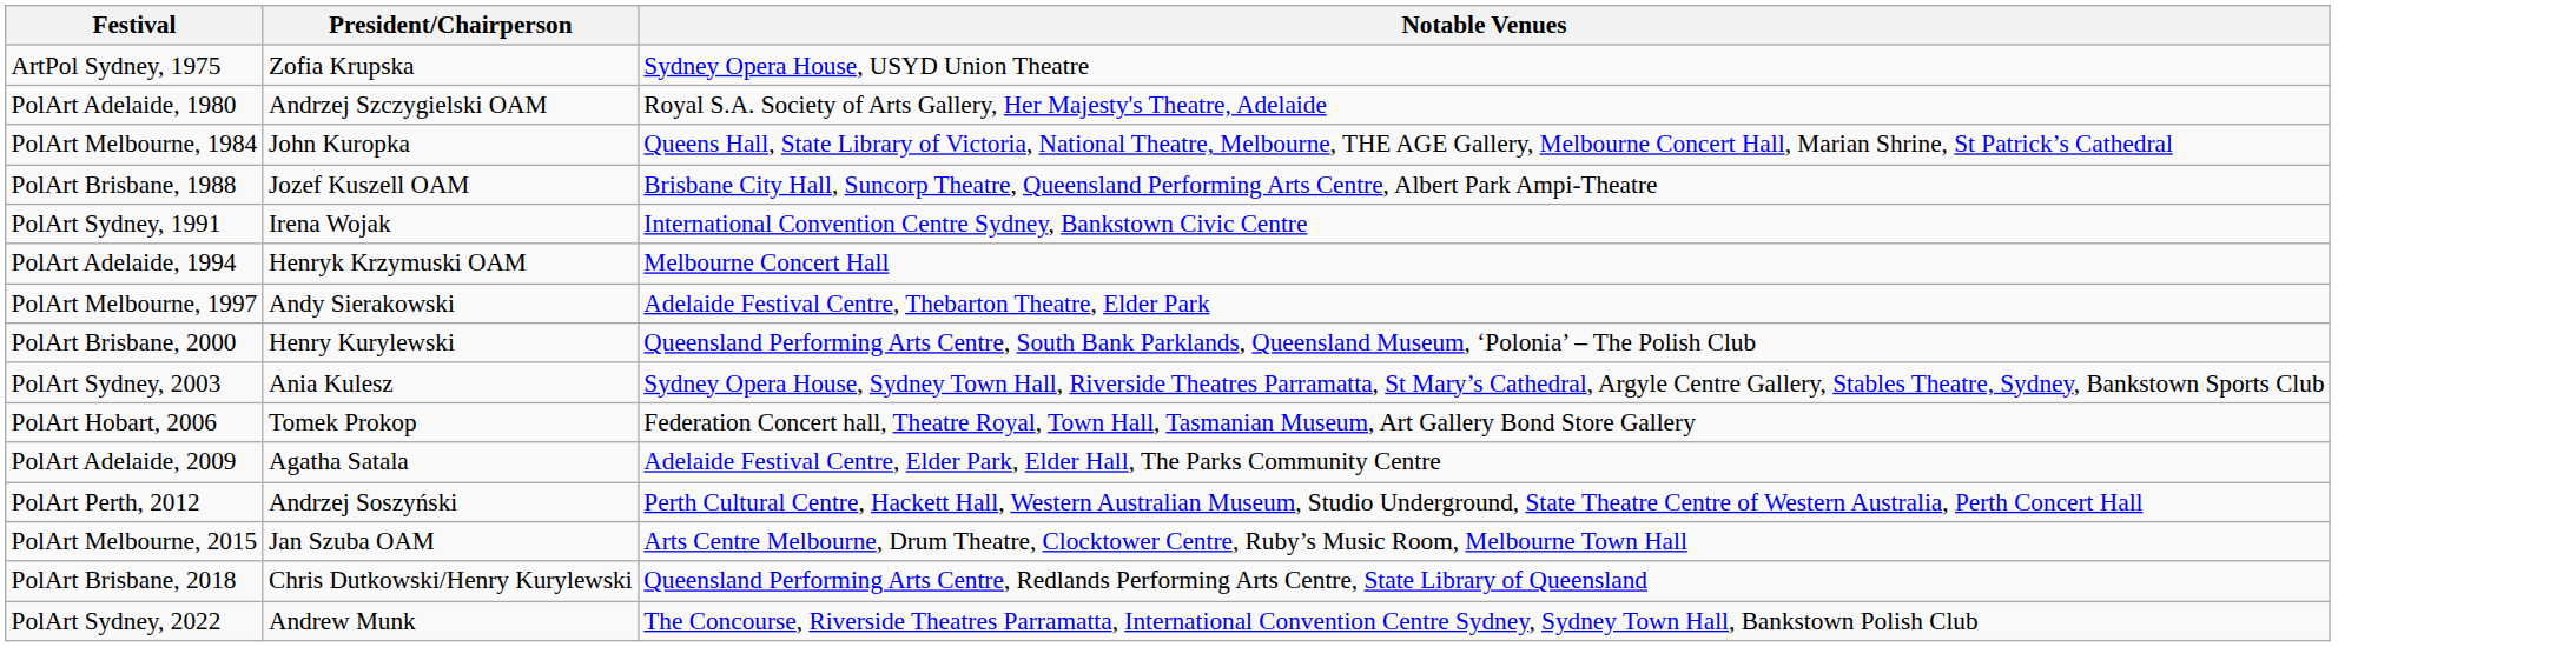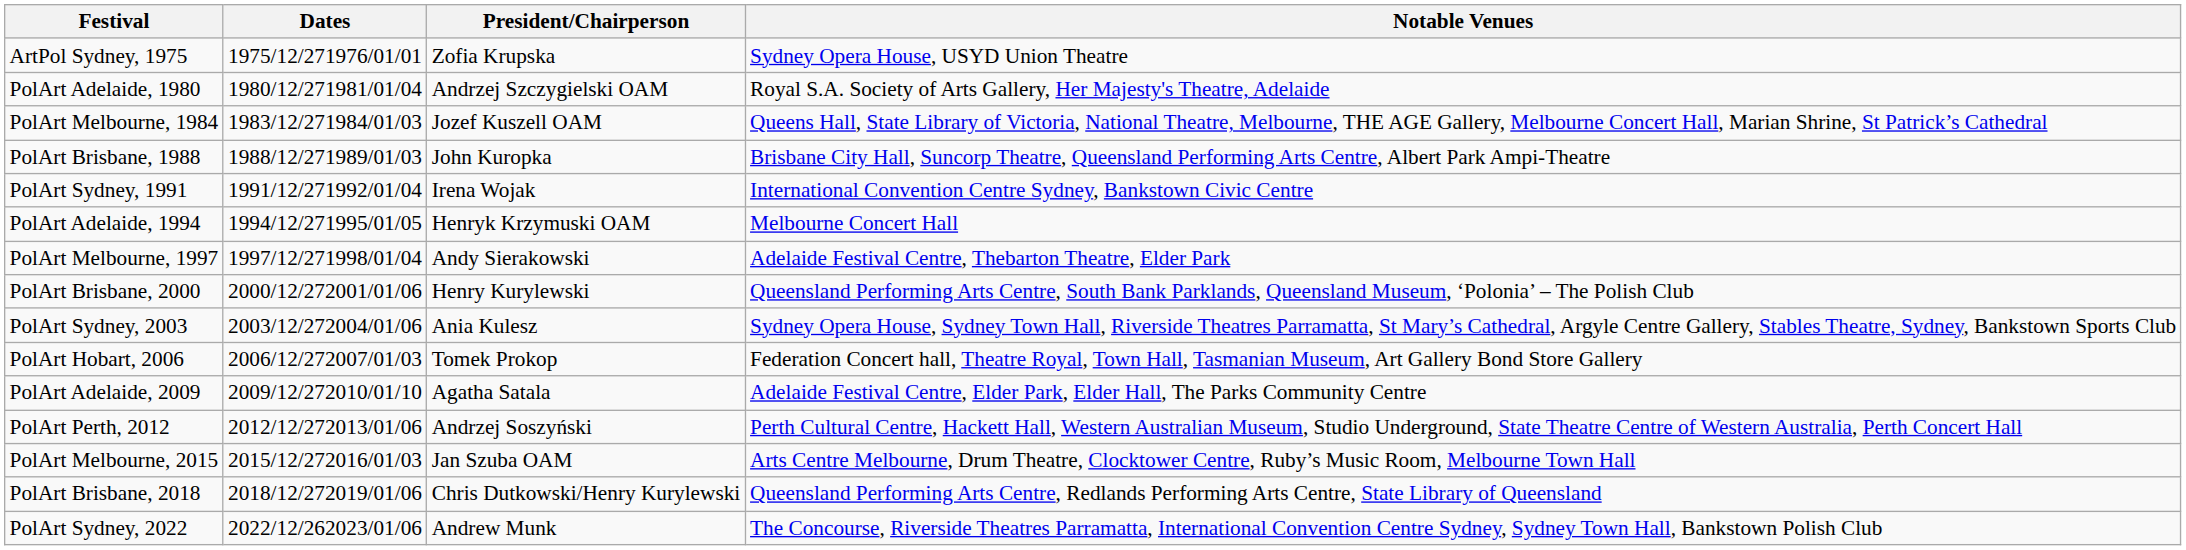+ column: Dates | 1975/12/271976/01/01 | 1980/12/271981/01/04 | 1983/12/271984/01/03 | 1988/12/271989/01/03 | 1991/12/271992/01/04 | 1994/12/271995/01/05 | 1997/12/271998/01/04 | 2000/12/272001/01/06 | 2003/12/272004/01/06 | 2006/12/272007/01/03 | 2009/12/272010/01/10 | 2012/12/272013/01/06 | 2015/12/272016/01/03 | 2018/12/272019/01/06 | 2022/12/262023/01/06
PolArt Melbourne, 1984 | President/Chairperson: John Kuropka -> Jozef Kuszell OAM
PolArt Brisbane, 1988 | President/Chairperson: Jozef Kuszell OAM -> John Kuropka
